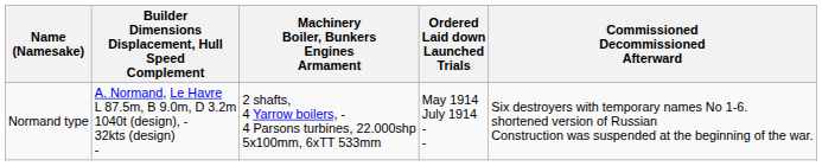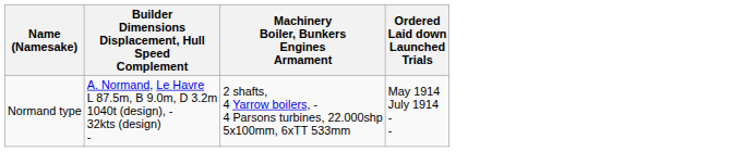- column: Commissioned Decommissioned Afterward | Six destroyers with temporary names No 1-6. shortened version of Russian Construction was suspended at the beginning of the war.
